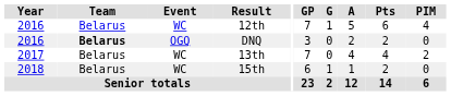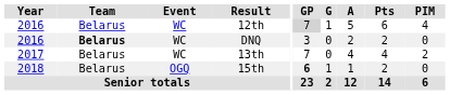12th | GP: no background -> lightgrey background
DNQ | Event: OGQ -> WC
15th | Event: WC -> OGQ
15th | GP: normal -> bold
